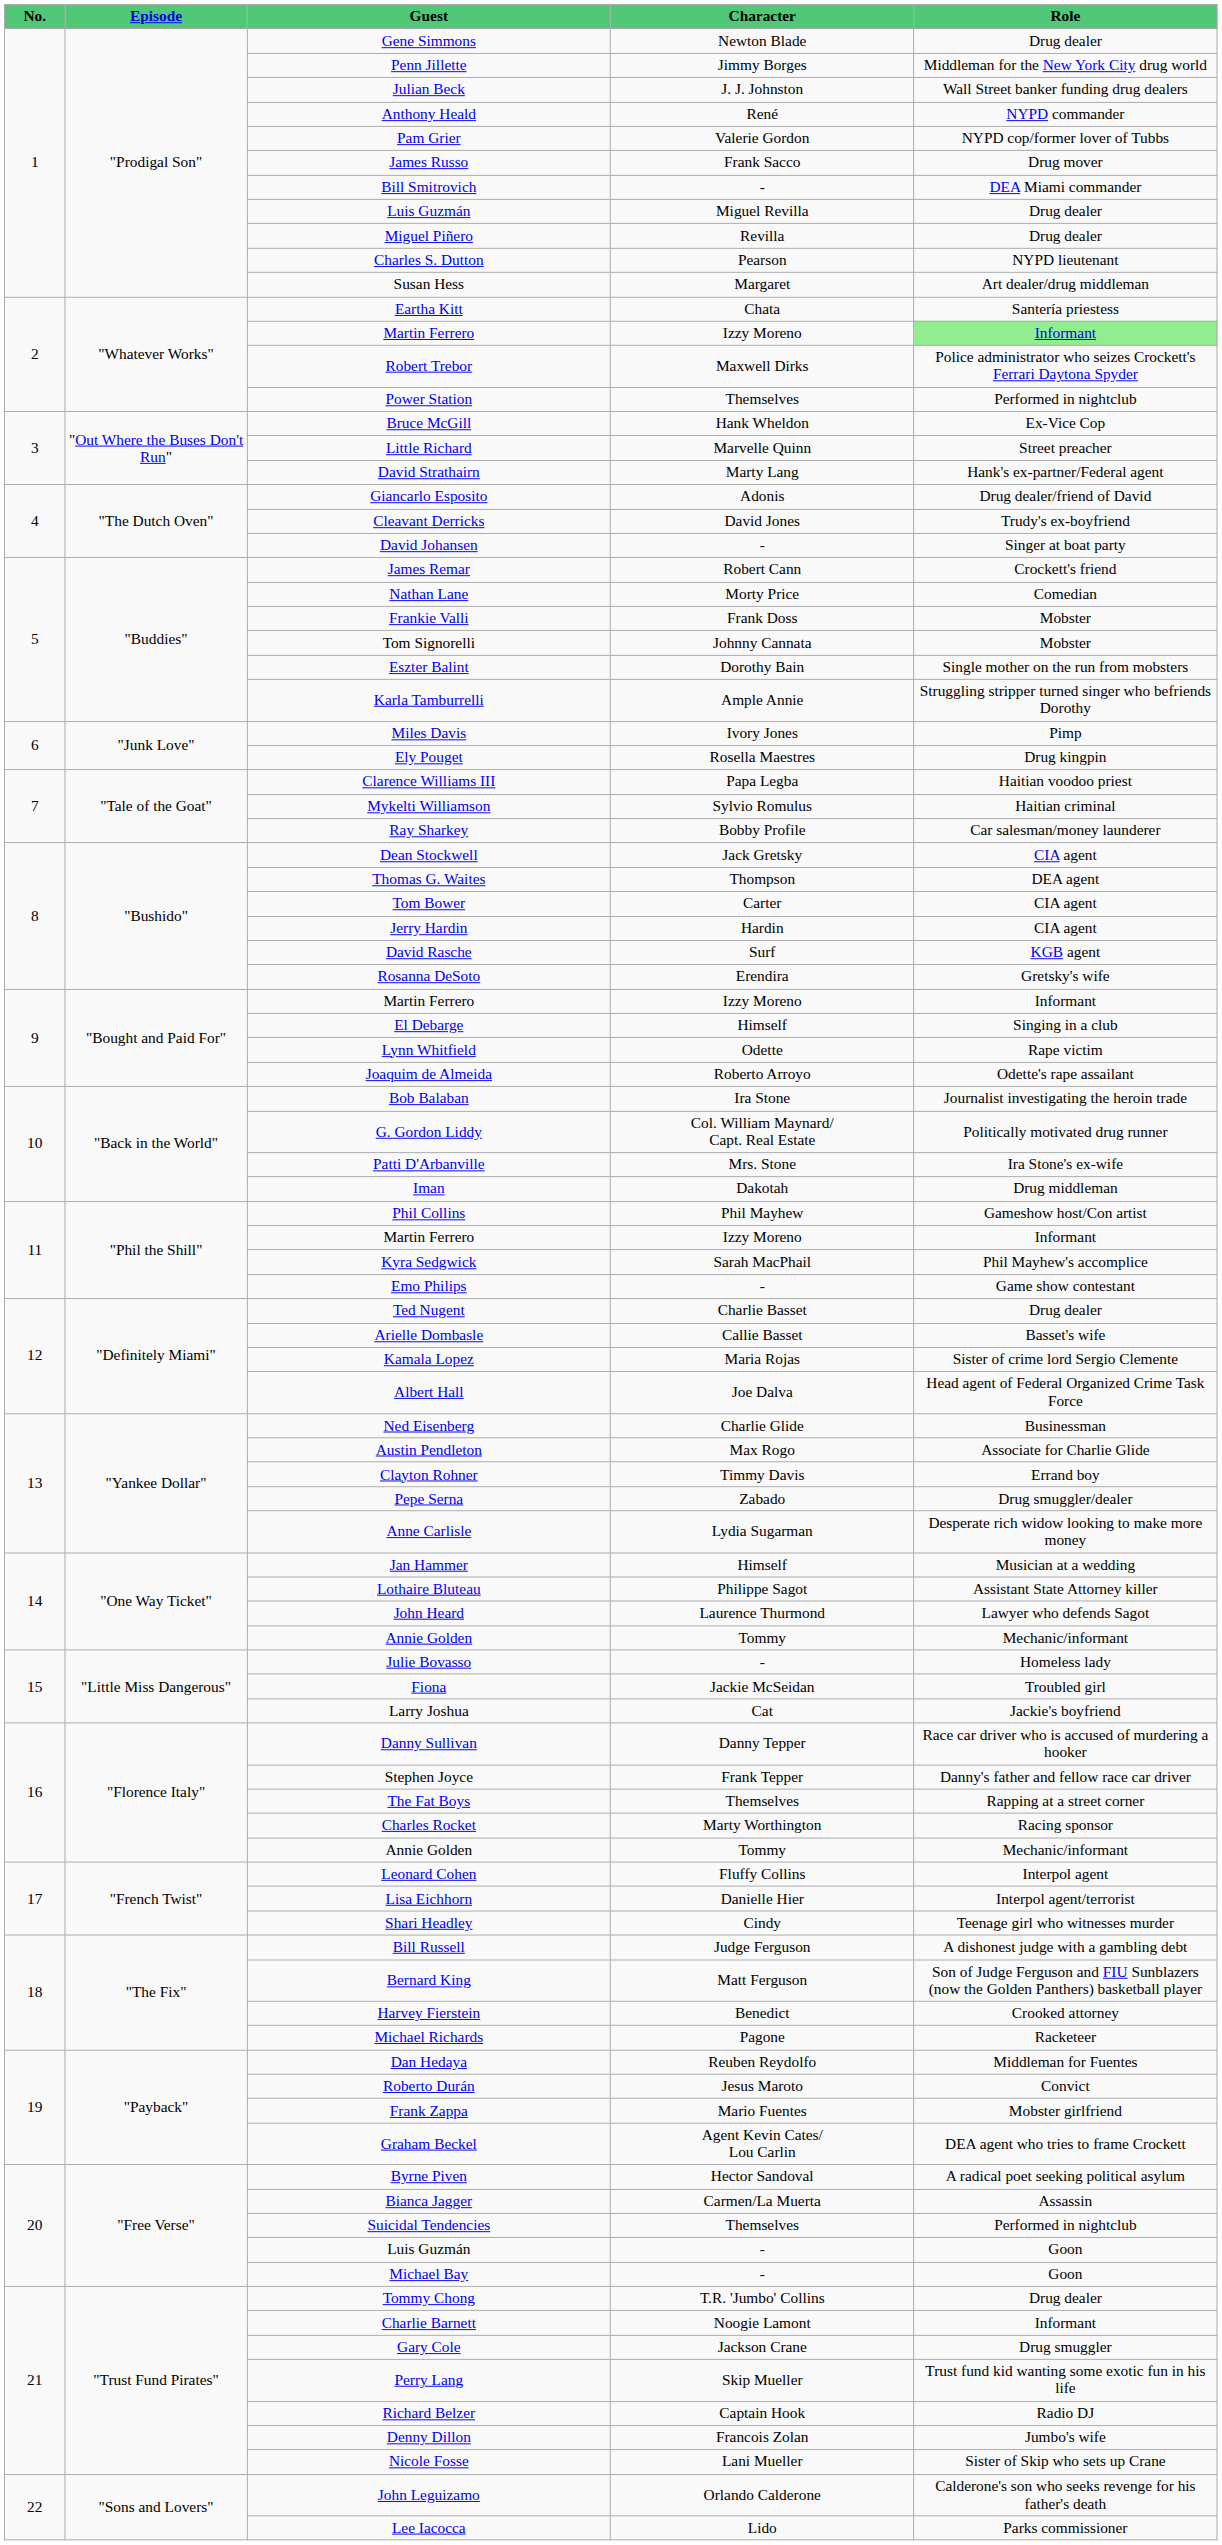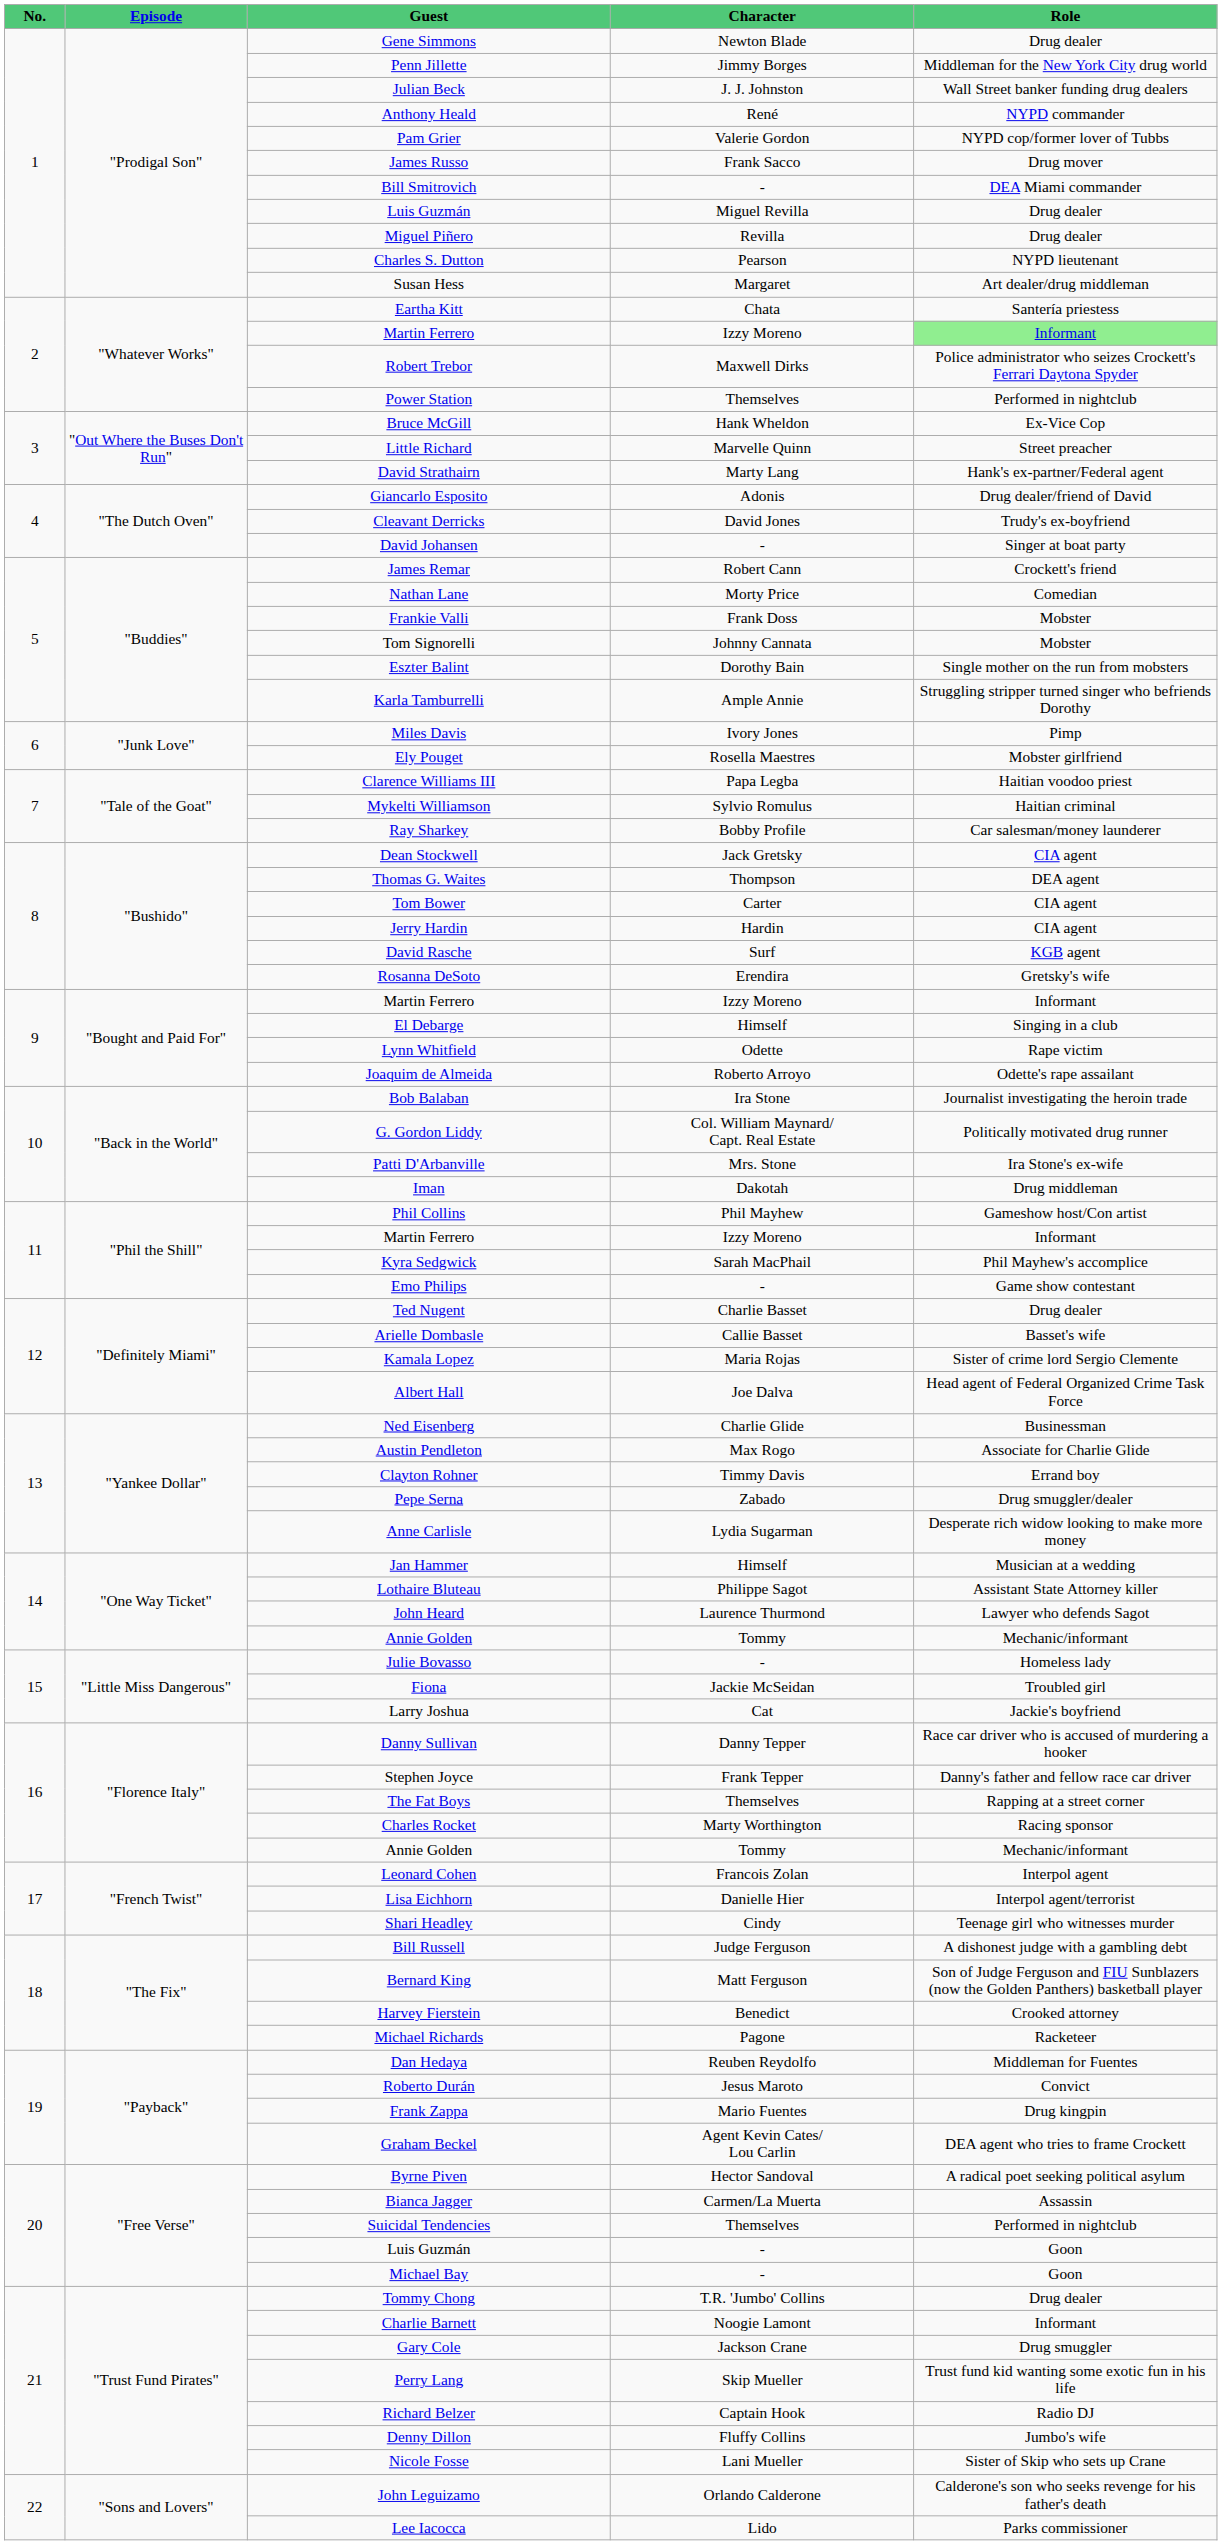Ely Pouget | Role: Drug kingpin -> Mobster girlfriend
Leonard Cohen | Character: Fluffy Collins -> Francois Zolan
Frank Zappa | Role: Mobster girlfriend -> Drug kingpin
Denny Dillon | Character: Francois Zolan -> Fluffy Collins
